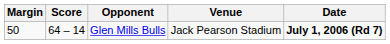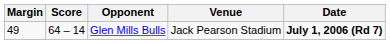Glen Mills Bulls | Margin: 50 -> 49
